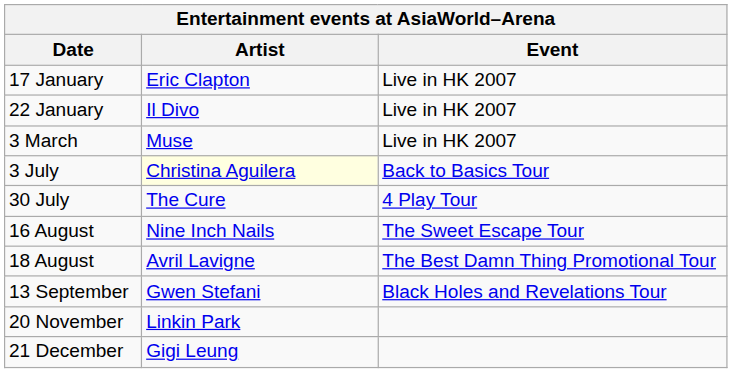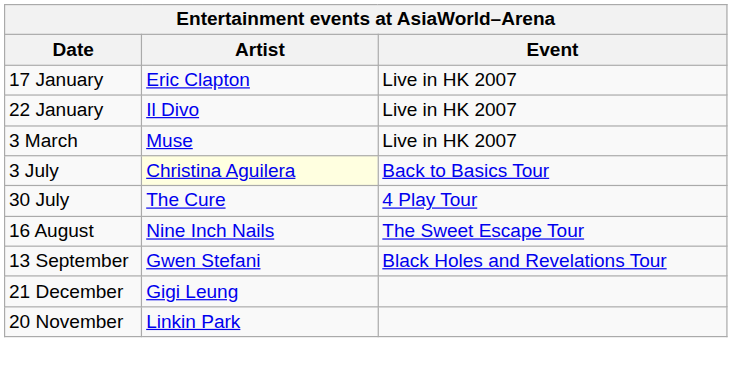- row: 18 August | Avril Lavigne | The Best Damn Thing Promotional Tour
rows swapped: 20 November <-> 21 December
